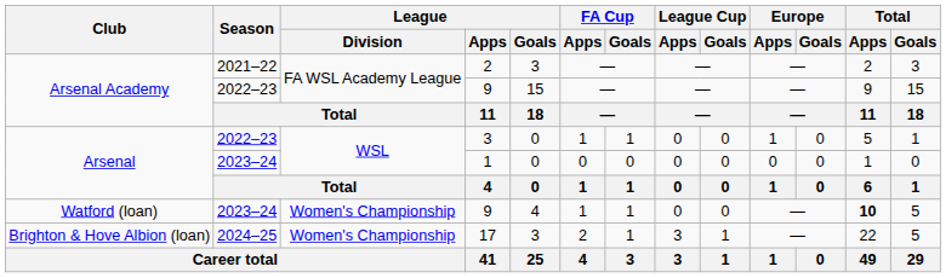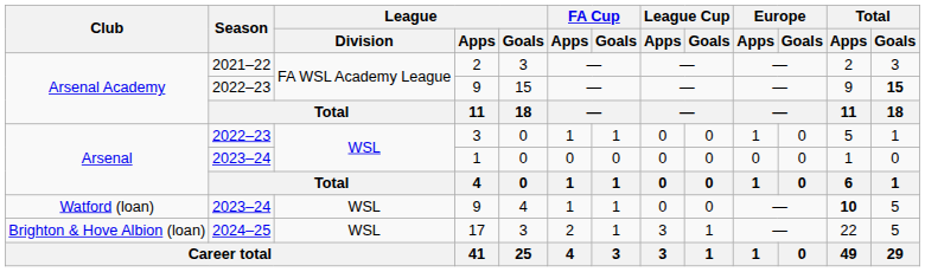Arsenal Academy / 9 | Total / Goals: normal -> bold
Watford (loan) / 9 | League / Division: Women's Championship -> WSL
17 | League / Division: Women's Championship -> WSL
